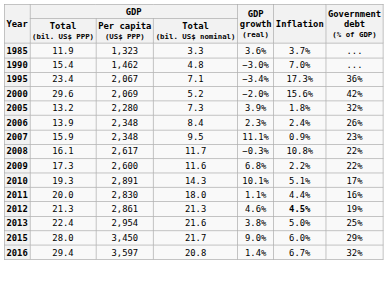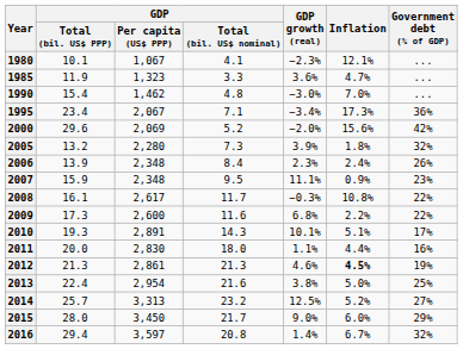+ row: 1980 | 10.1 | 1,067 | 4.1 | −2.3% | 12.1% | ...
1985 | Inflation: 3.7% -> 4.7%
+ row: 2014 | 25.7 | 3,313 | 23.2 | 12.5% | 5.2% | 27%
